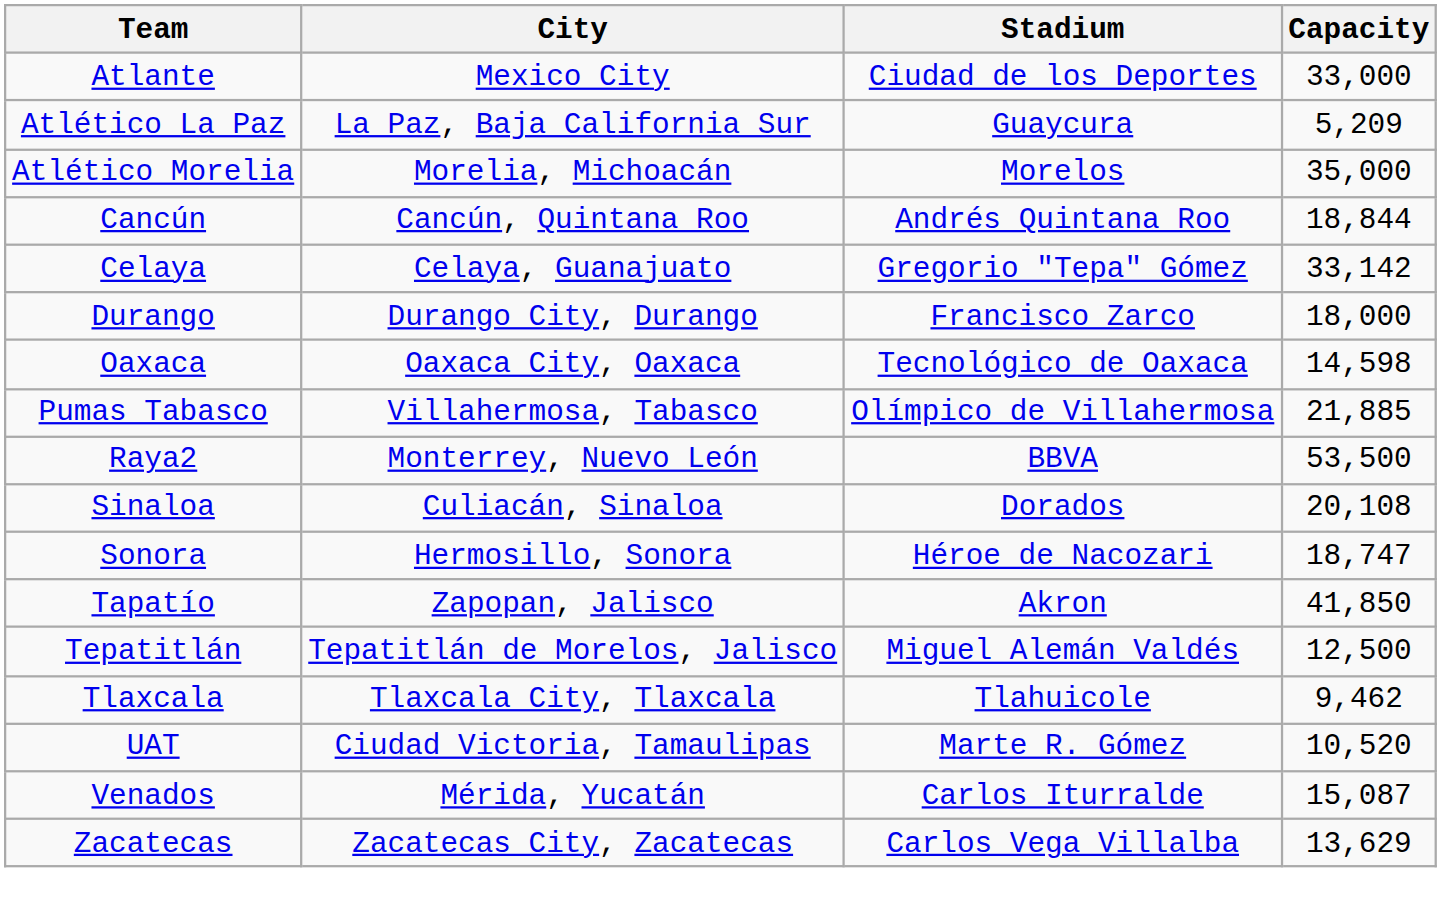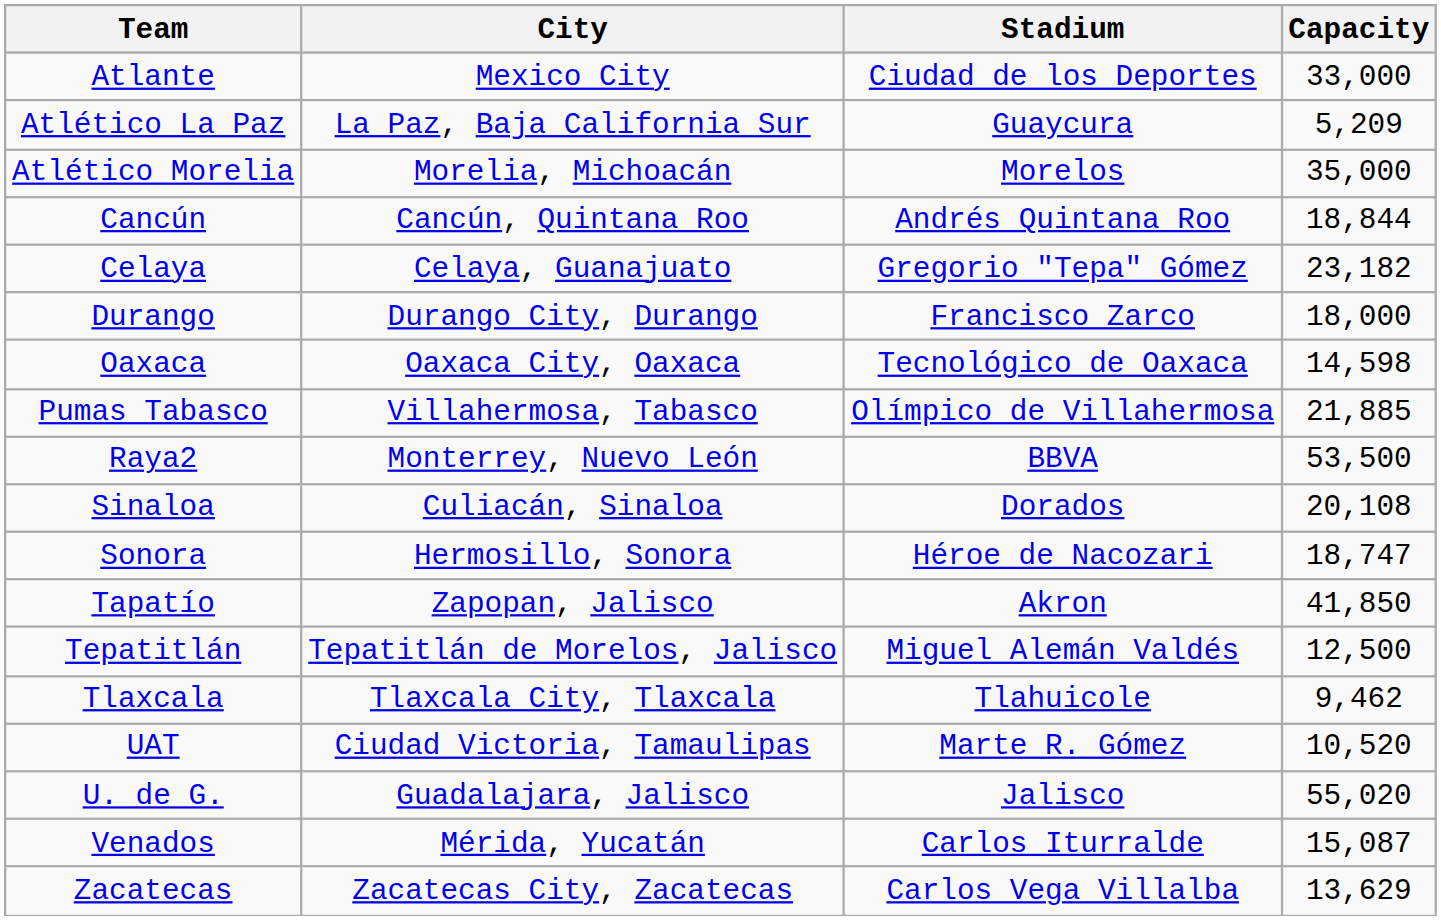Celaya | Capacity: 33,142 -> 23,182
+ row: U. de G. | Guadalajara, Jalisco | Jalisco | 55,020
